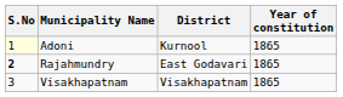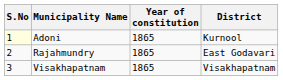columns swapped: District <-> Year of constitution
Rajahmundry | S.No: bold -> normal
